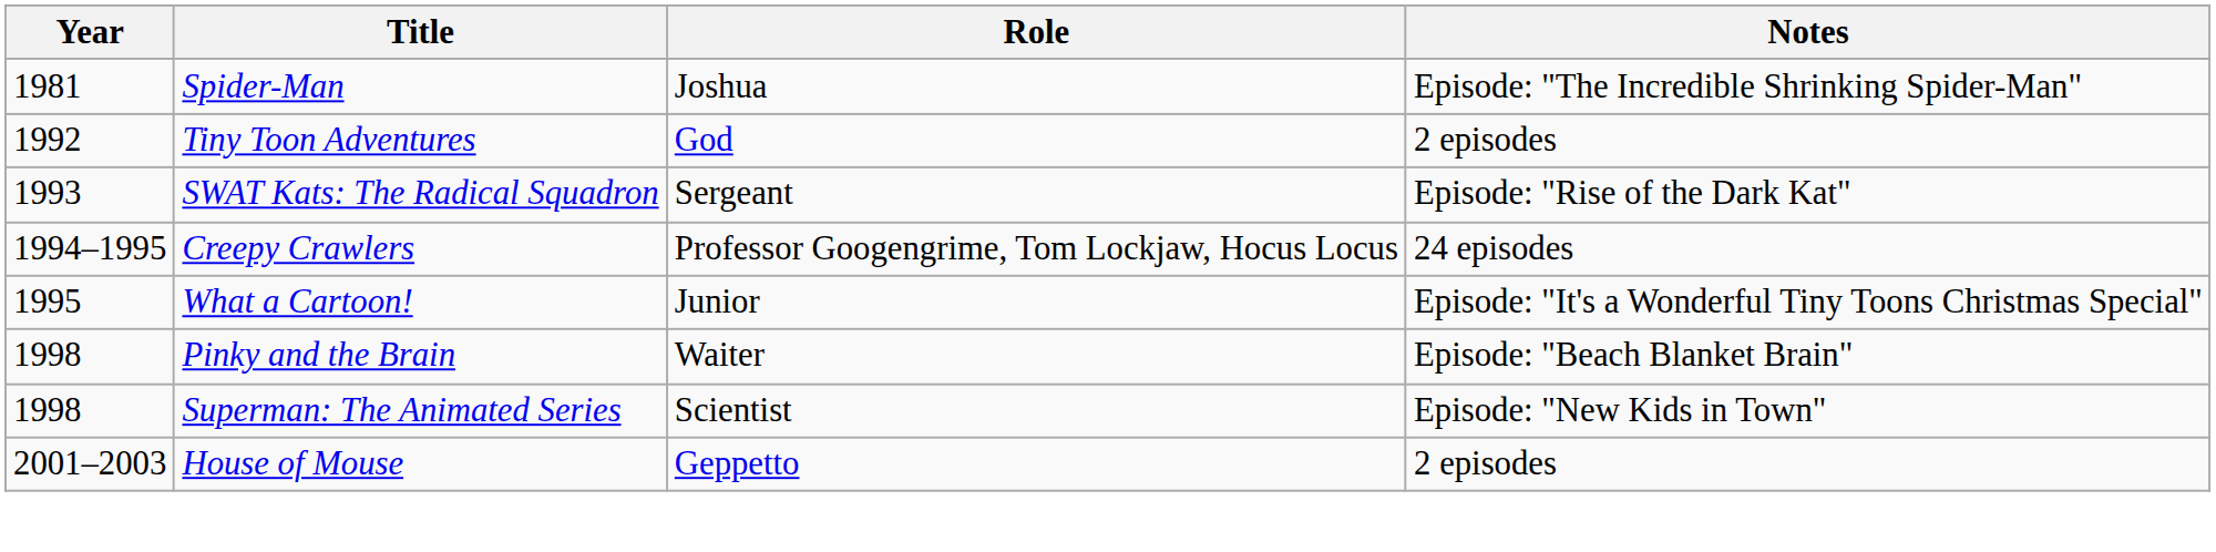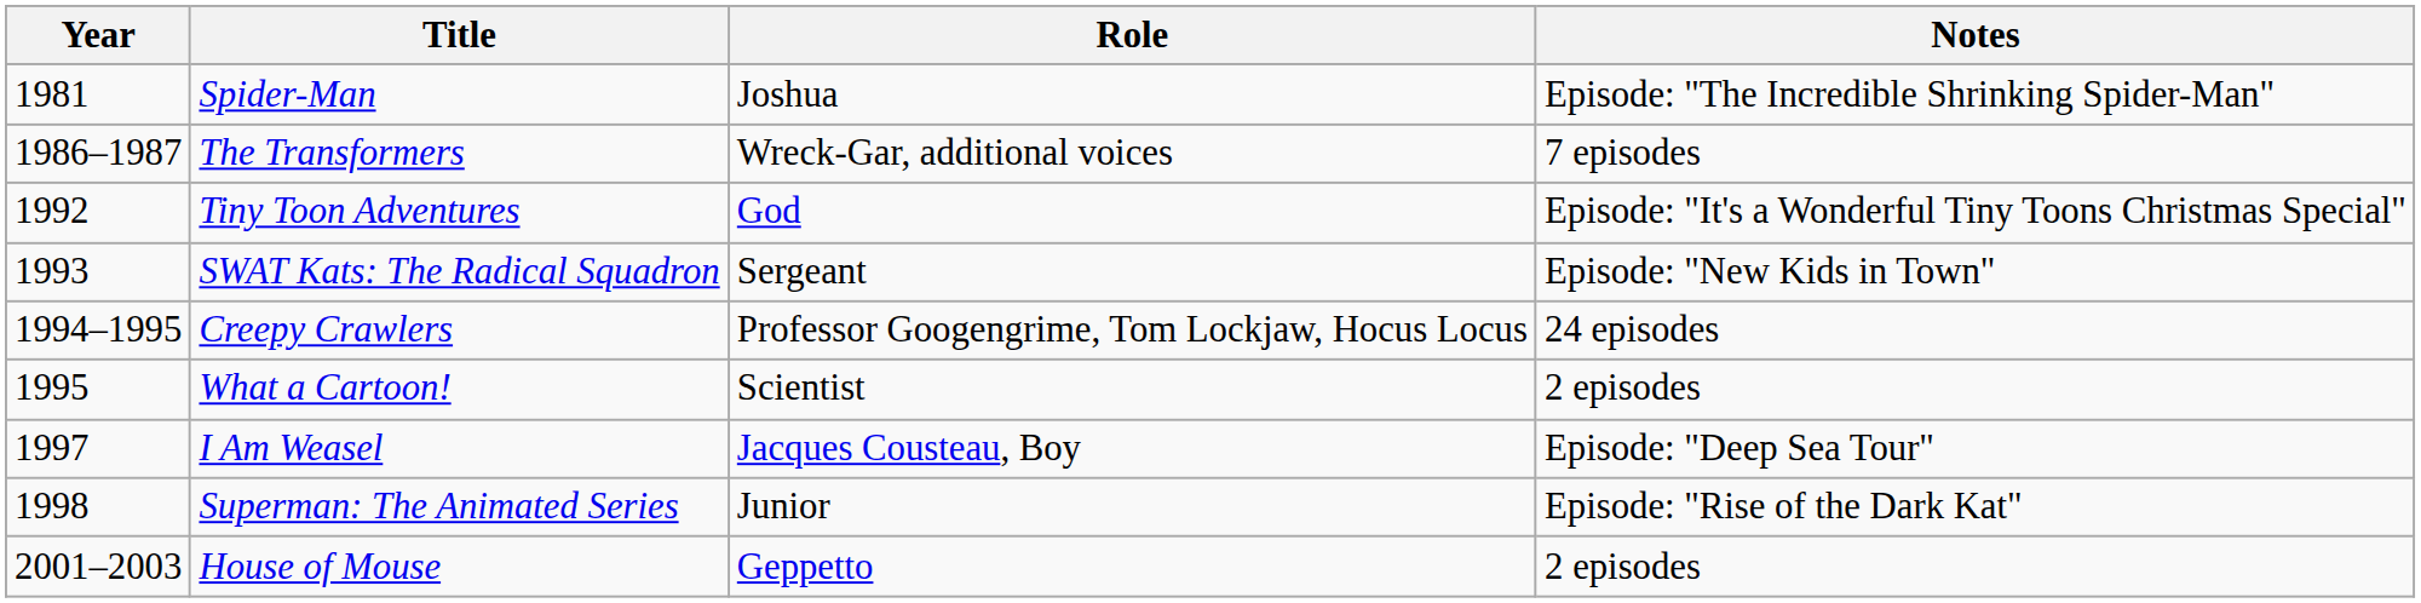+ row: 1986–1987 | The Transformers | Wreck-Gar, additional voices | 7 episodes
Tiny Toon Adventures | Notes: 2 episodes -> Episode: "It's a Wonderful Tiny Toons Christmas Special"
SWAT Kats: The Radical Squadron | Notes: Episode: "Rise of the Dark Kat" -> Episode: "New Kids in Town"
What a Cartoon! | Role: Junior -> Scientist
What a Cartoon! | Notes: Episode: "It's a Wonderful Tiny Toons Christmas Special" -> 2 episodes
+ row: 1997 | I Am Weasel | Jacques Cousteau, Boy | Episode: "Deep Sea Tour"
- row: 1998 | Pinky and the Brain | Waiter | Episode: "Beach Blanket Brain"
Superman: The Animated Series | Role: Scientist -> Junior
Superman: The Animated Series | Notes: Episode: "New Kids in Town" -> Episode: "Rise of the Dark Kat"
